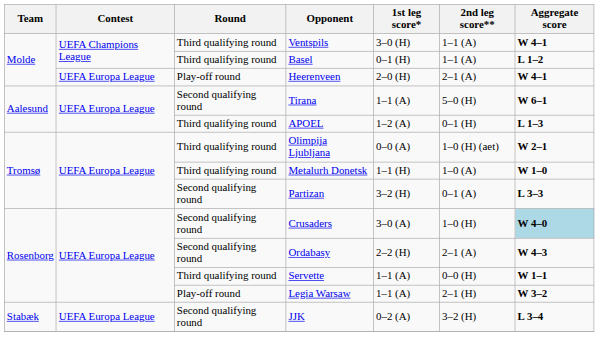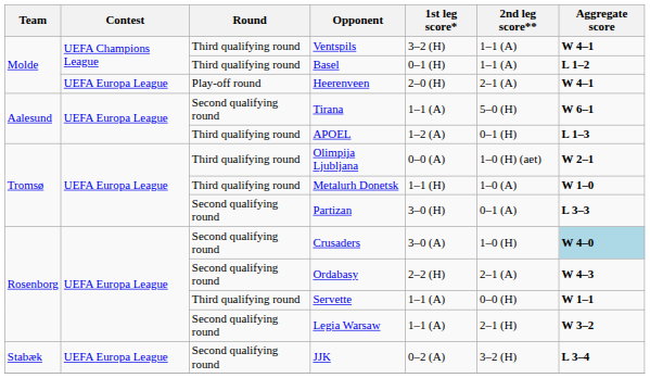Ventspils | 1st leg score*: 3–0 (H) -> 3–2 (H)
Partizan | 1st leg score*: 3–2 (H) -> 3–0 (H)
Legia Warsaw | Round: Play-off round -> Second qualifying round
